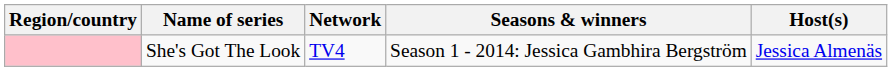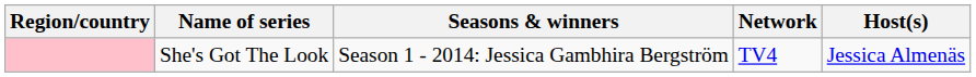columns swapped: Network <-> Seasons & winners
